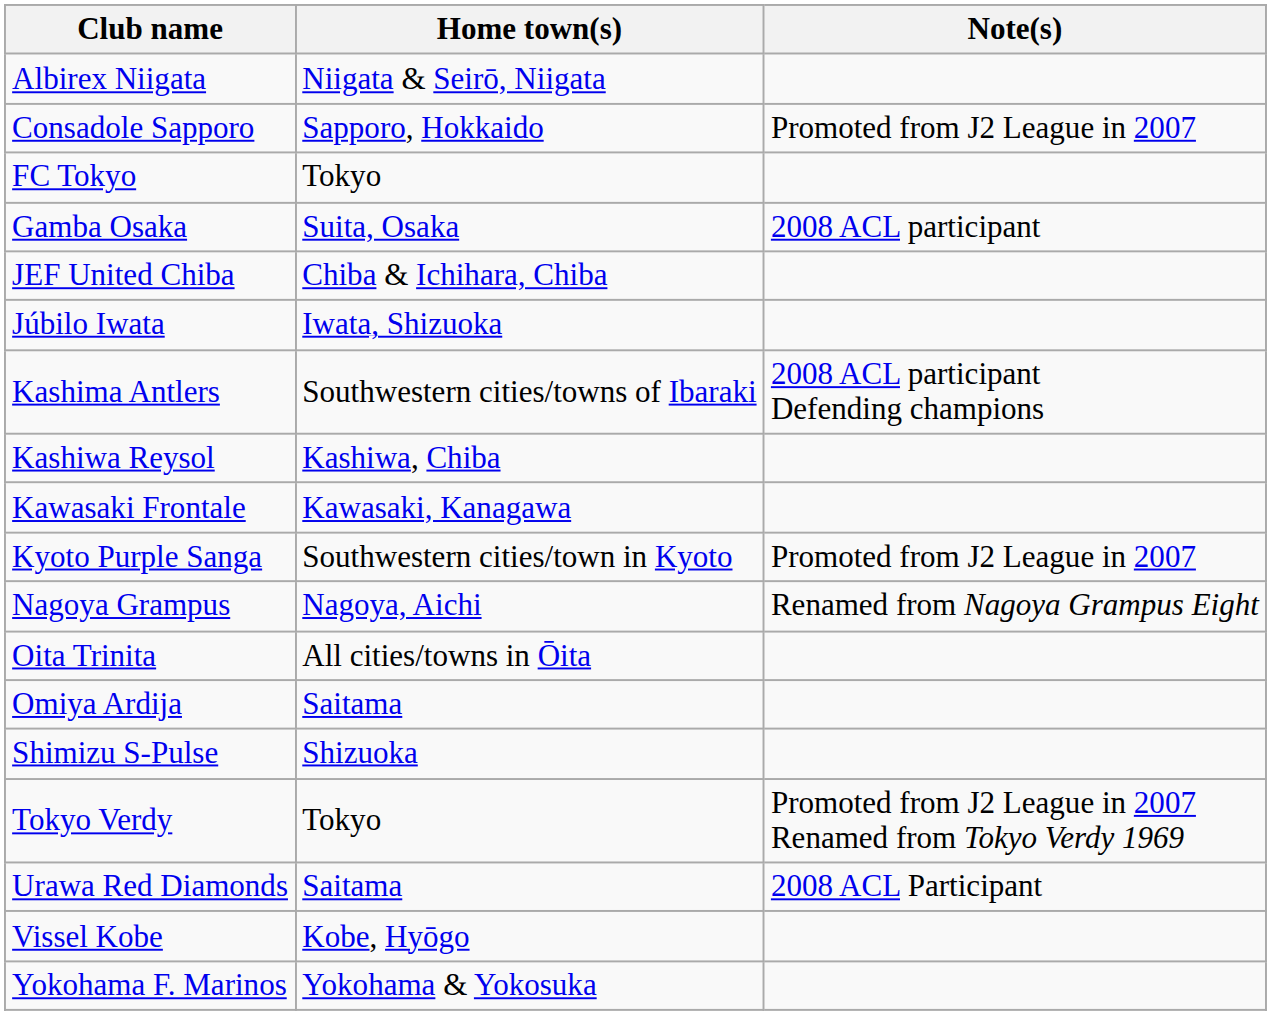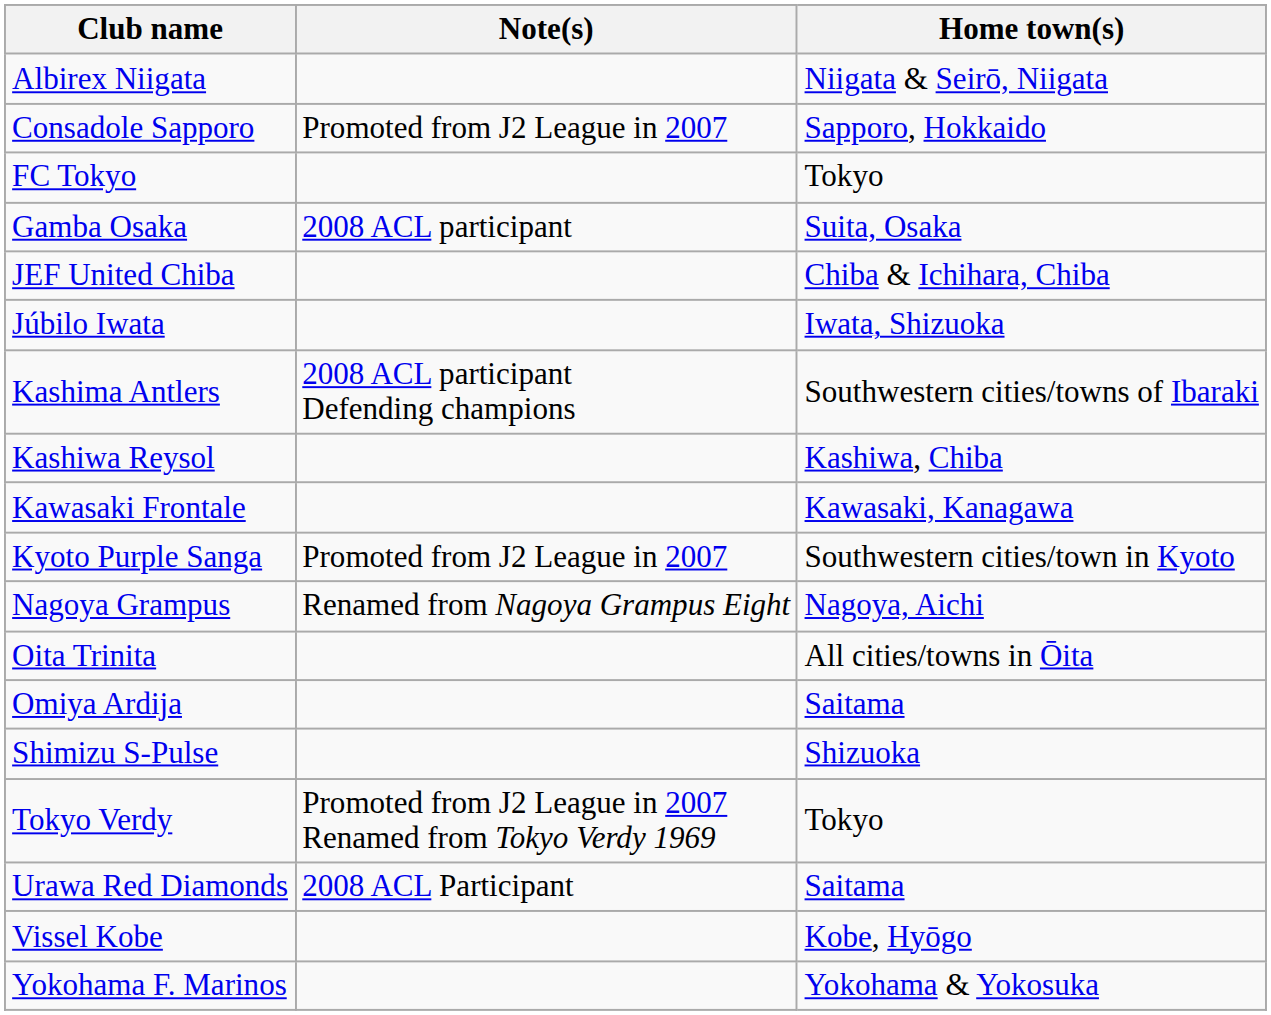columns swapped: Home town(s) <-> Note(s)
